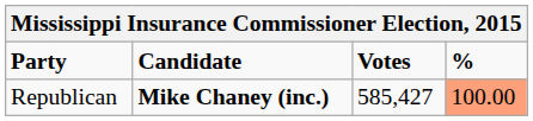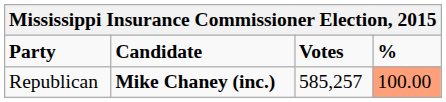Republican | Votes: 585,427 -> 585,257
